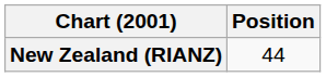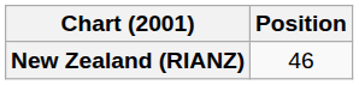New Zealand (RIANZ) | Position: 44 -> 46
